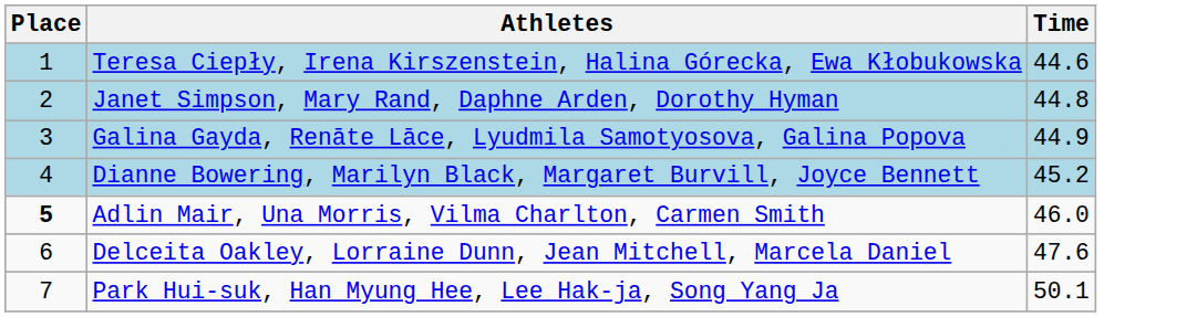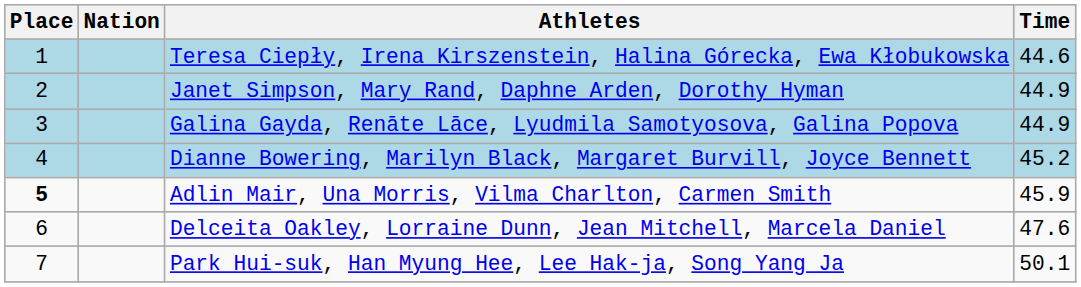+ column: Nation
Janet Simpson, Mary Rand, Daphne Arden, Dorothy Hyman | Time: 44.8 -> 44.9
Adlin Mair, Una Morris, Vilma Charlton, Carmen Smith | Time: 46.0 -> 45.9
